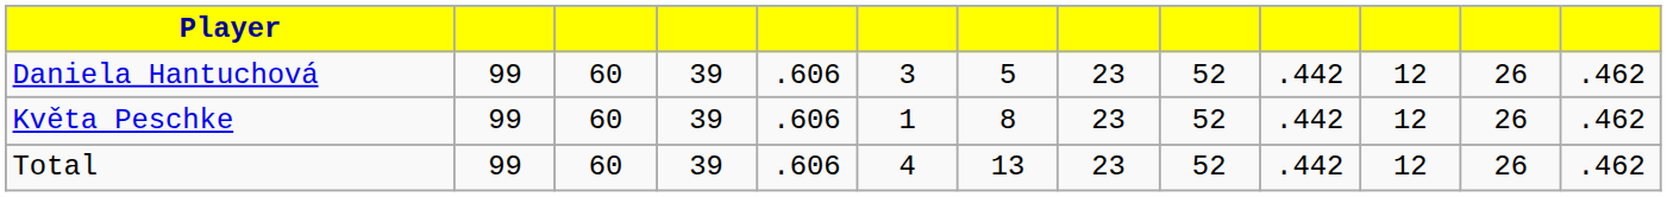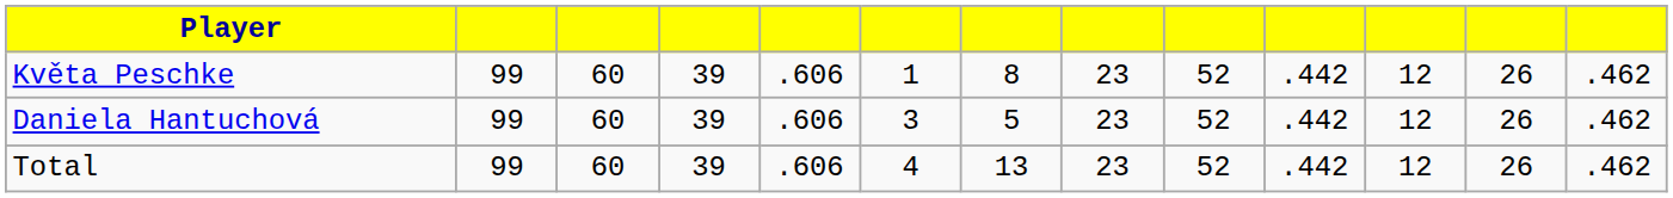rows swapped: Daniela Hantuchová <-> Květa Peschke
